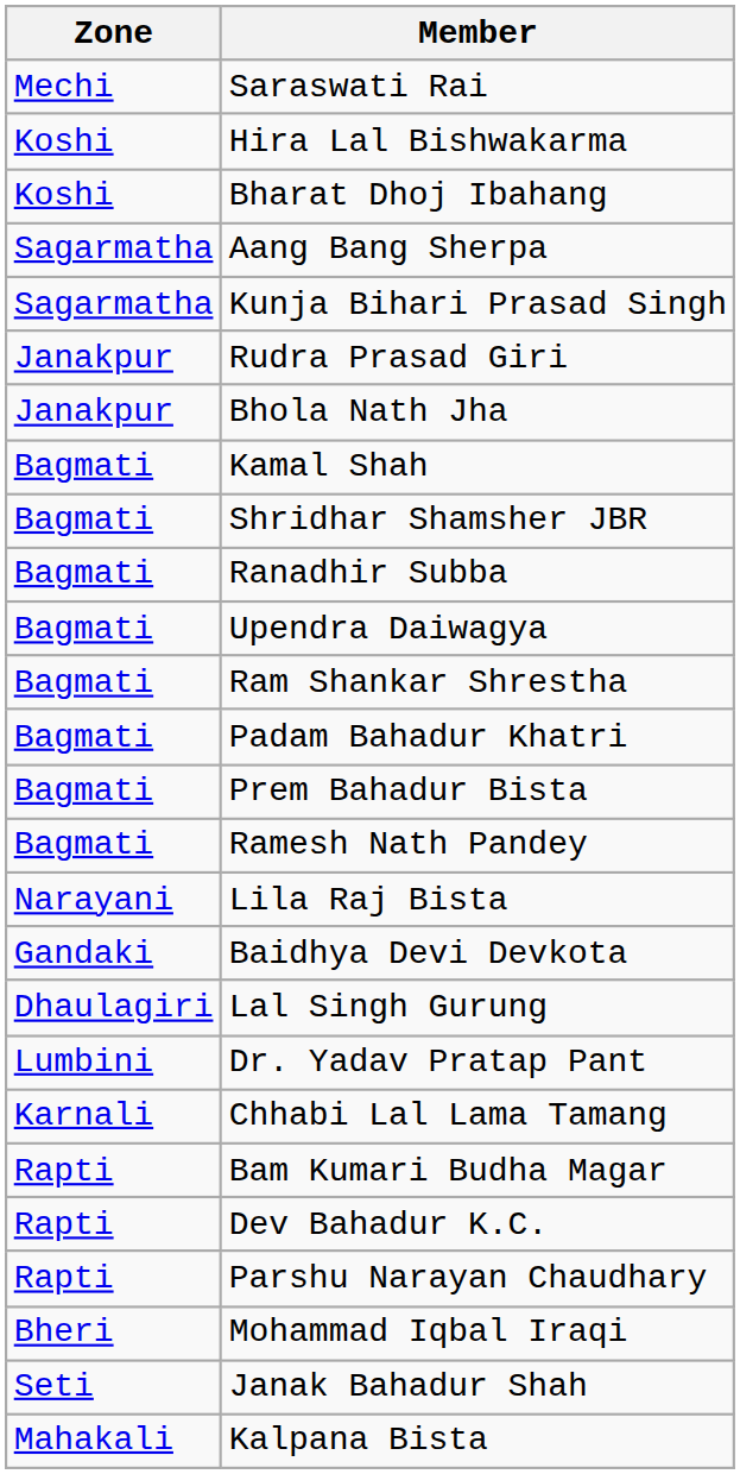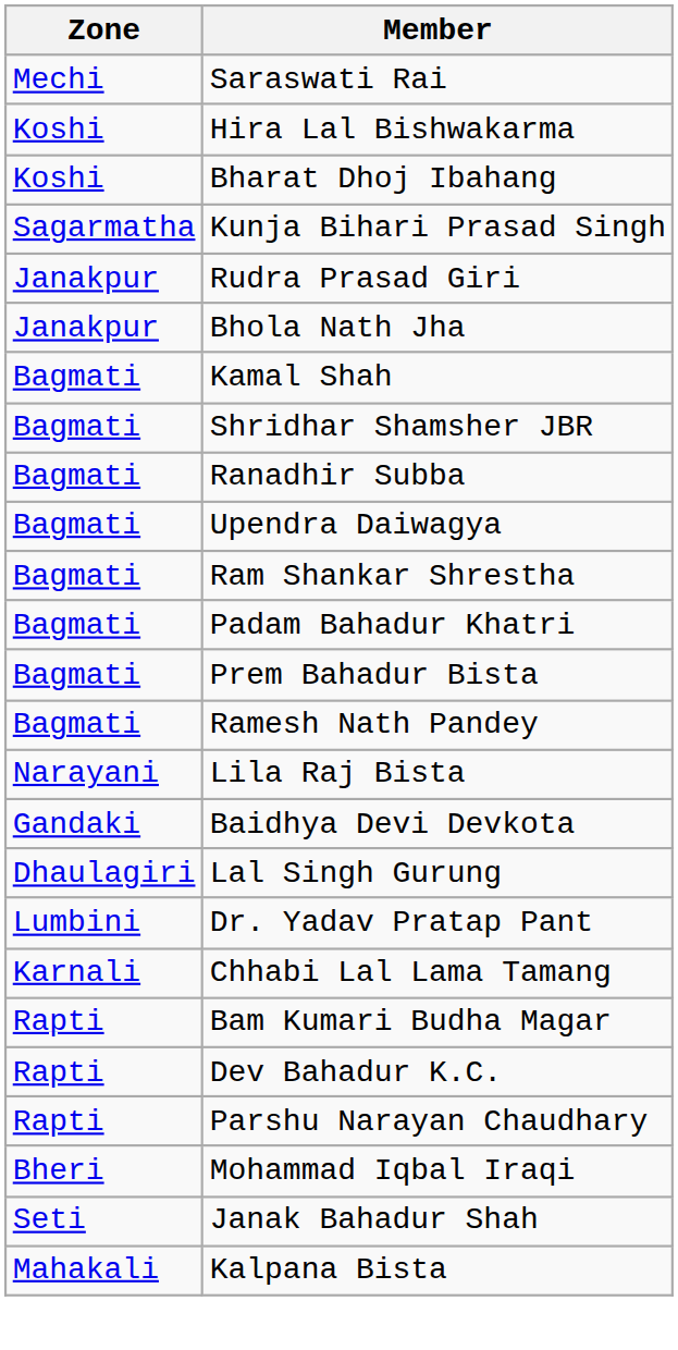- row: Sagarmatha | Aang Bang Sherpa
